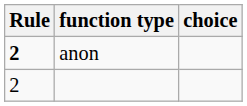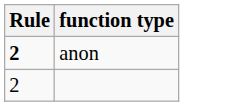- column: choice
